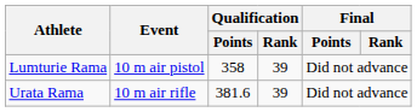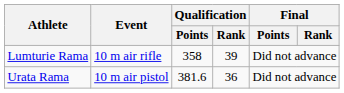Lumturie Rama | Event: 10 m air pistol -> 10 m air rifle
Urata Rama | Event: 10 m air rifle -> 10 m air pistol
Urata Rama | Qualification / Rank: 39 -> 36
